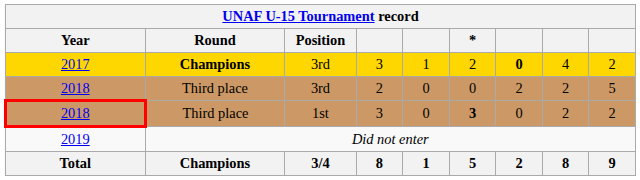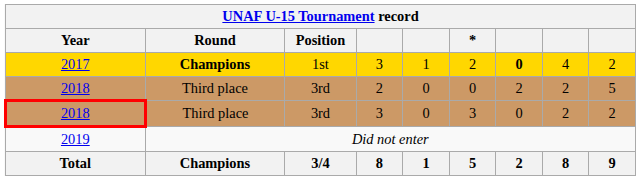2017 | Position: 3rd -> 1st
2018 / 3 | Position: 1st -> 3rd
2018 / 3 | *: bold -> normal
